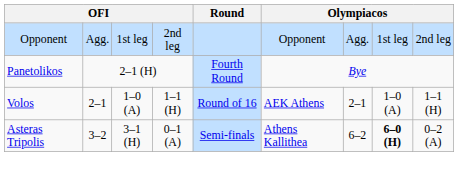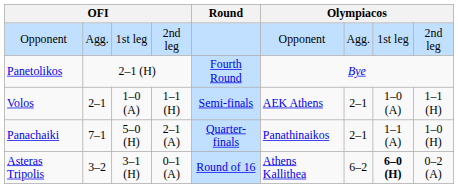Volos | Round: Round of 16 -> Semi-finals
+ row: Panachaiki | 7–1 | 5–0 (H) | 2–1 (A) | Quarter-finals | Panathinaikos | 2–1 | 1–1 (A) | 1–0 (H)
Asteras Tripolis | Round: Semi-finals -> Round of 16
